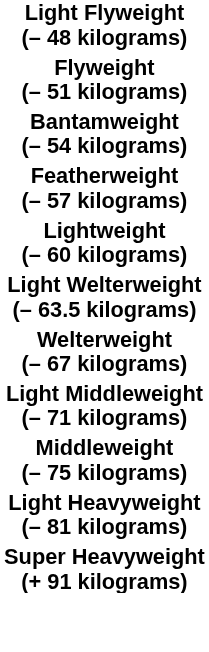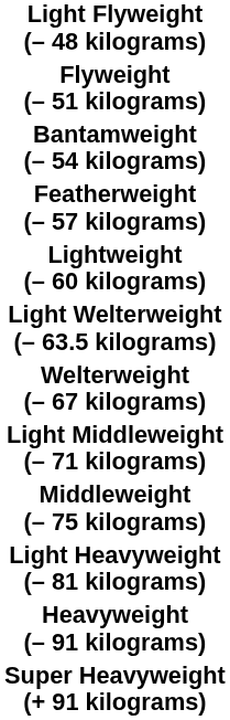+ row: Heavyweight (– 91 kilograms)
